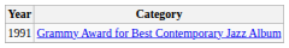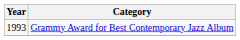Grammy Award for Best Contemporary Jazz Album | Year: 1991 -> 1993
